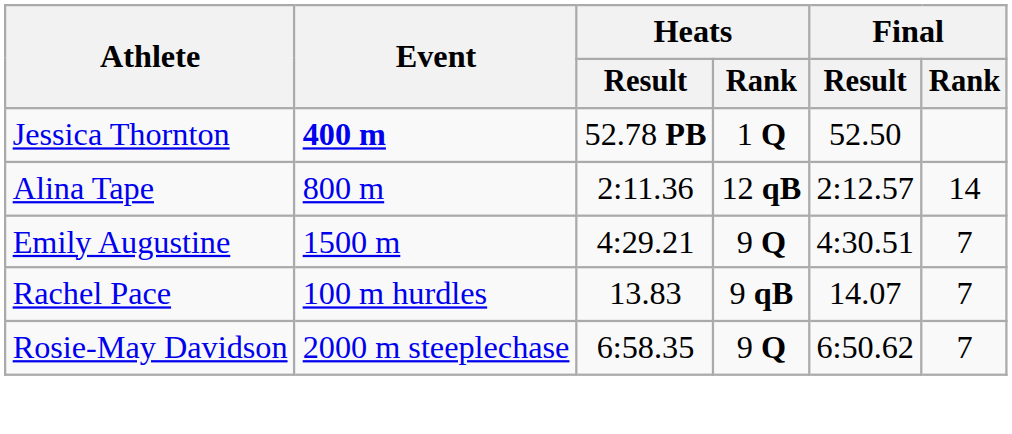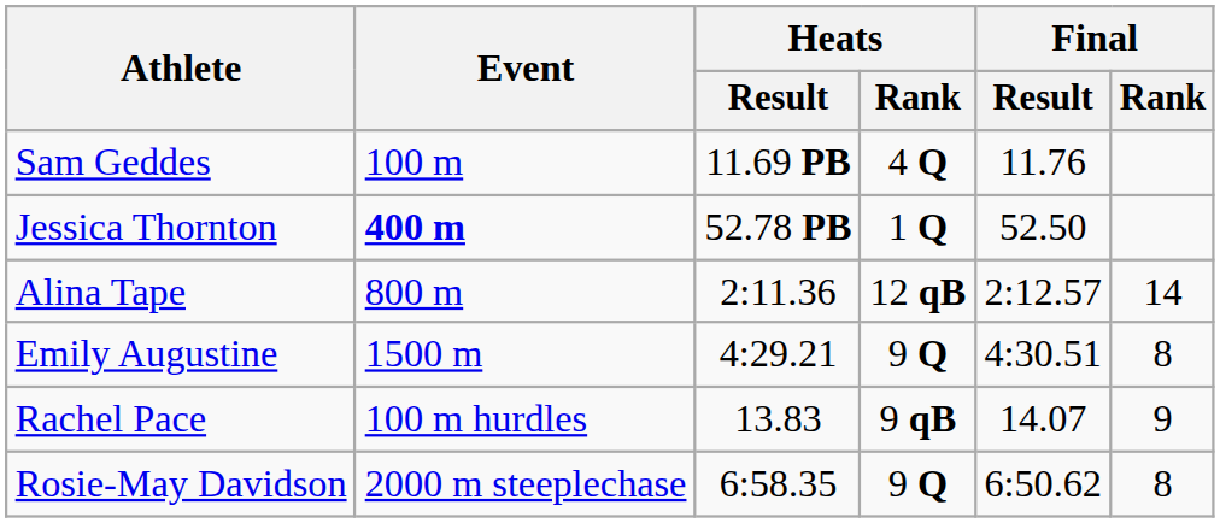+ row: Sam Geddes | 100 m | 11.69 PB | 4 Q | 11.76
Emily Augustine | Final / Rank: 7 -> 8
Rachel Pace | Final / Rank: 7 -> 9
Rosie-May Davidson | Final / Rank: 7 -> 8
